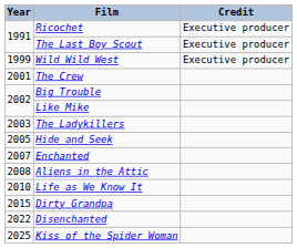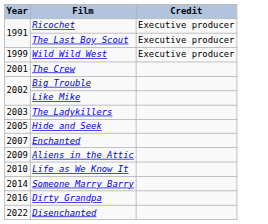Aliens in the Attic | Year: 2008 -> 2009
+ row: 2014 | Someone Marry Barry
Dirty Grandpa | Year: 2015 -> 2016
- row: 2025 | Kiss of the Spider Woman
